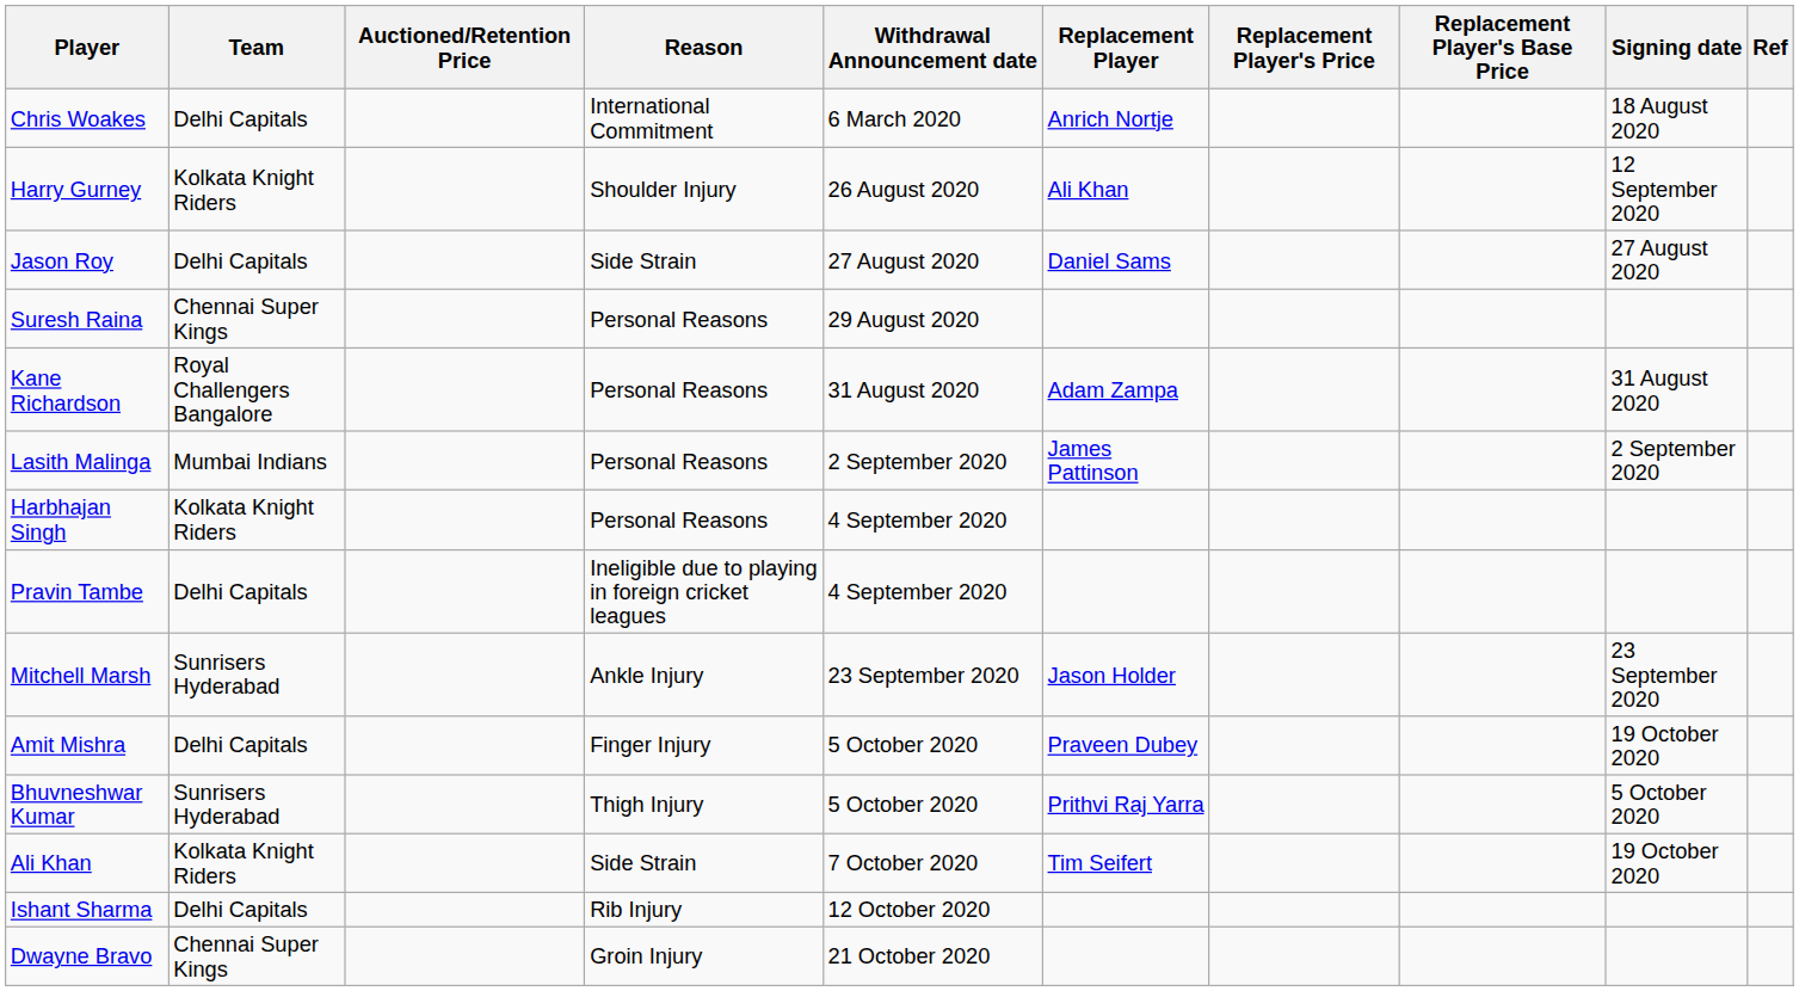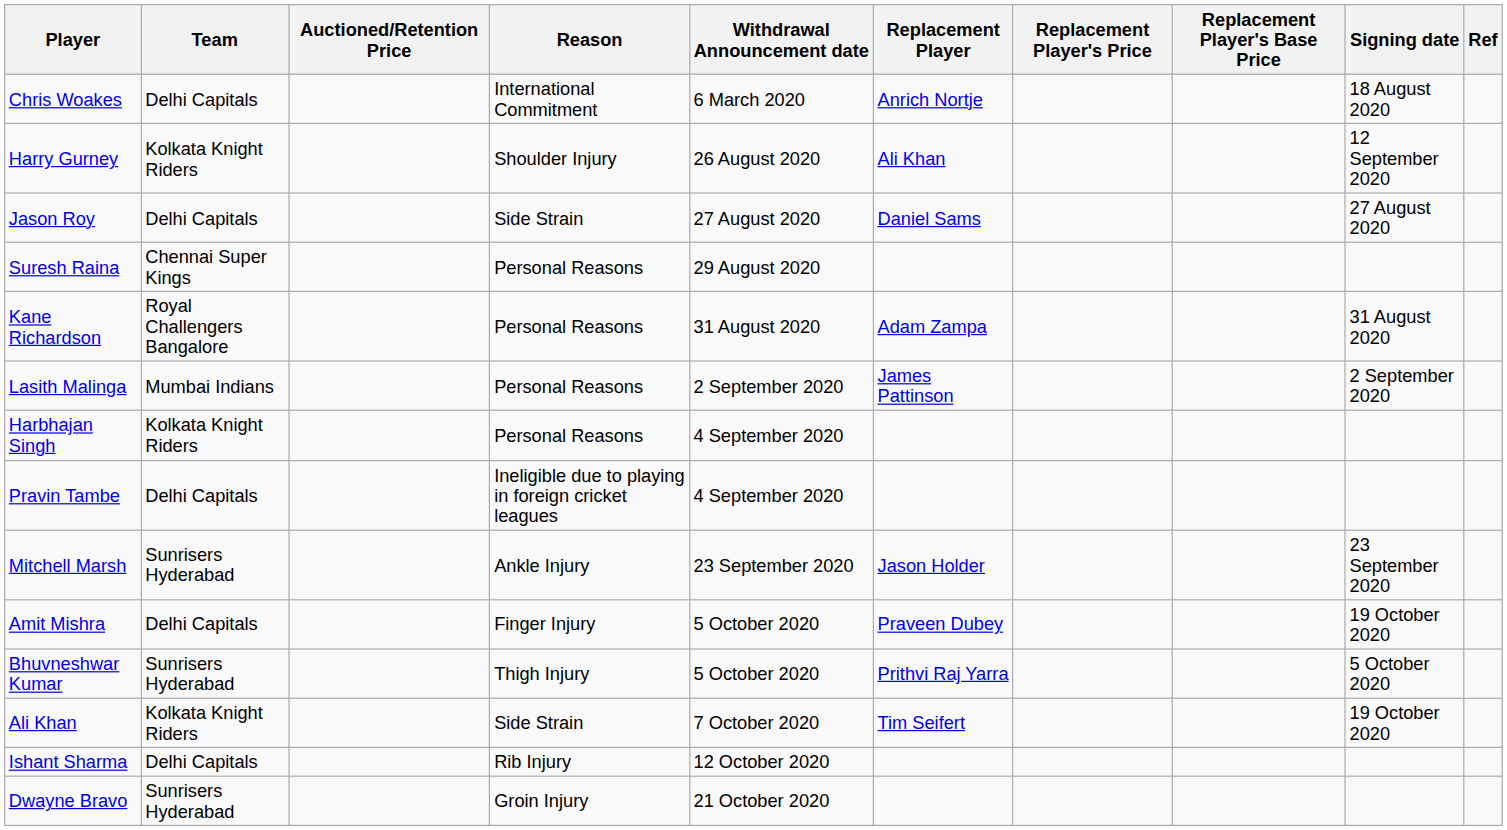Dwayne Bravo | Team: Chennai Super Kings -> Sunrisers Hyderabad
